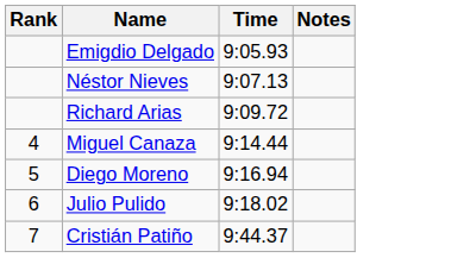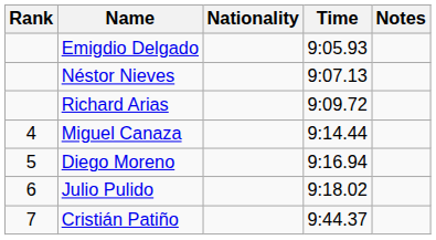+ column: Nationality
